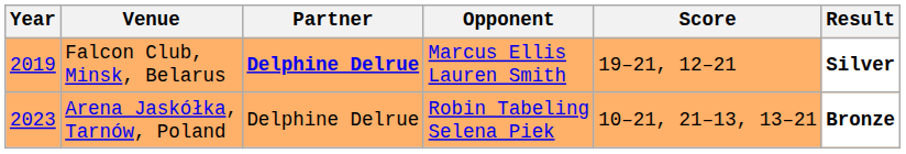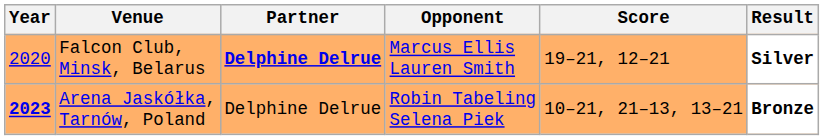Falcon Club, Minsk, Belarus | Year: 2019 -> 2020
Arena Jaskółka, Tarnów, Poland | Year: normal -> bold
